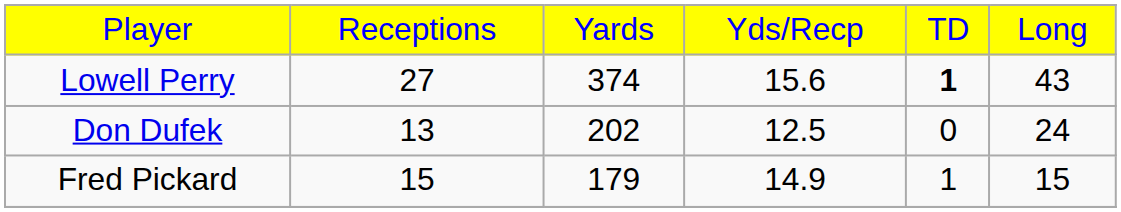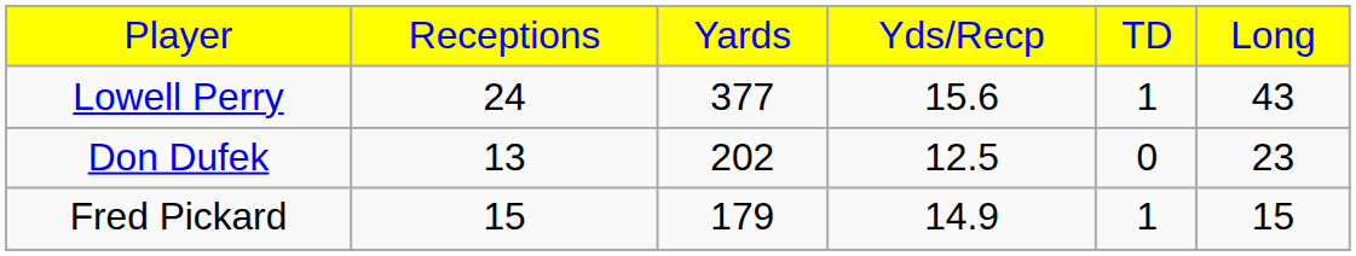Lowell Perry | column 2: 27 -> 24
Lowell Perry | column 3: 374 -> 377
Lowell Perry | column 5: bold -> normal
Don Dufek | column 6: 24 -> 23
